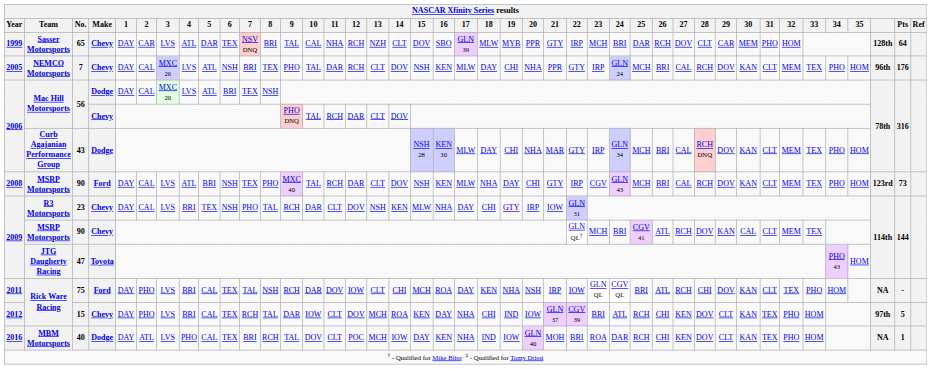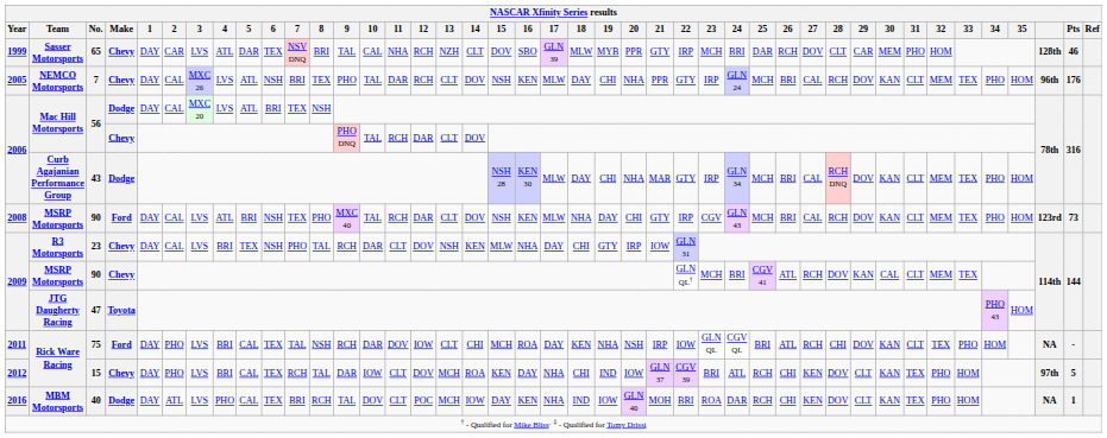65 | NASCAR Xfinity Series results / Pts: 64 -> 46
